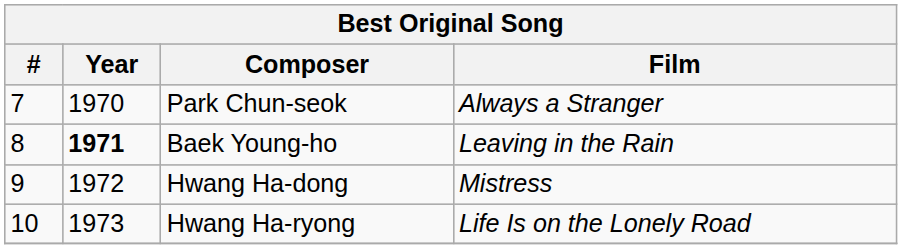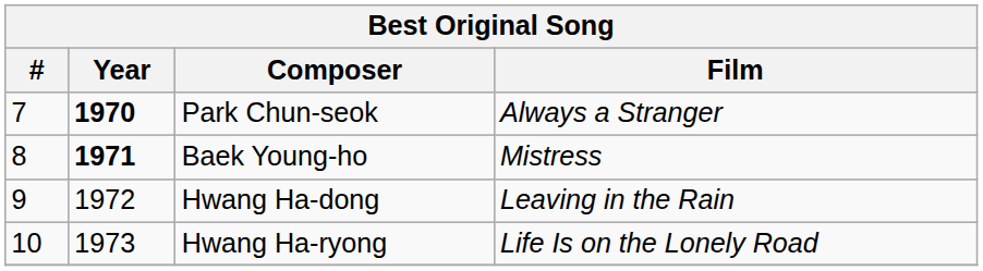Park Chun-seok | Year: normal -> bold
Baek Young-ho | Film: Leaving in the Rain -> Mistress
Hwang Ha-dong | Film: Mistress -> Leaving in the Rain
